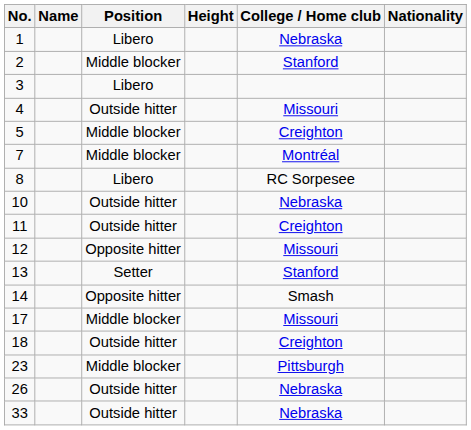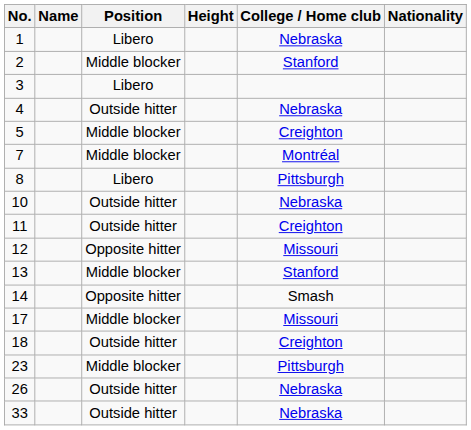4 | College / Home club: Missouri -> Nebraska
8 | College / Home club: RC Sorpesee -> Pittsburgh
13 | Position: Setter -> Middle blocker
